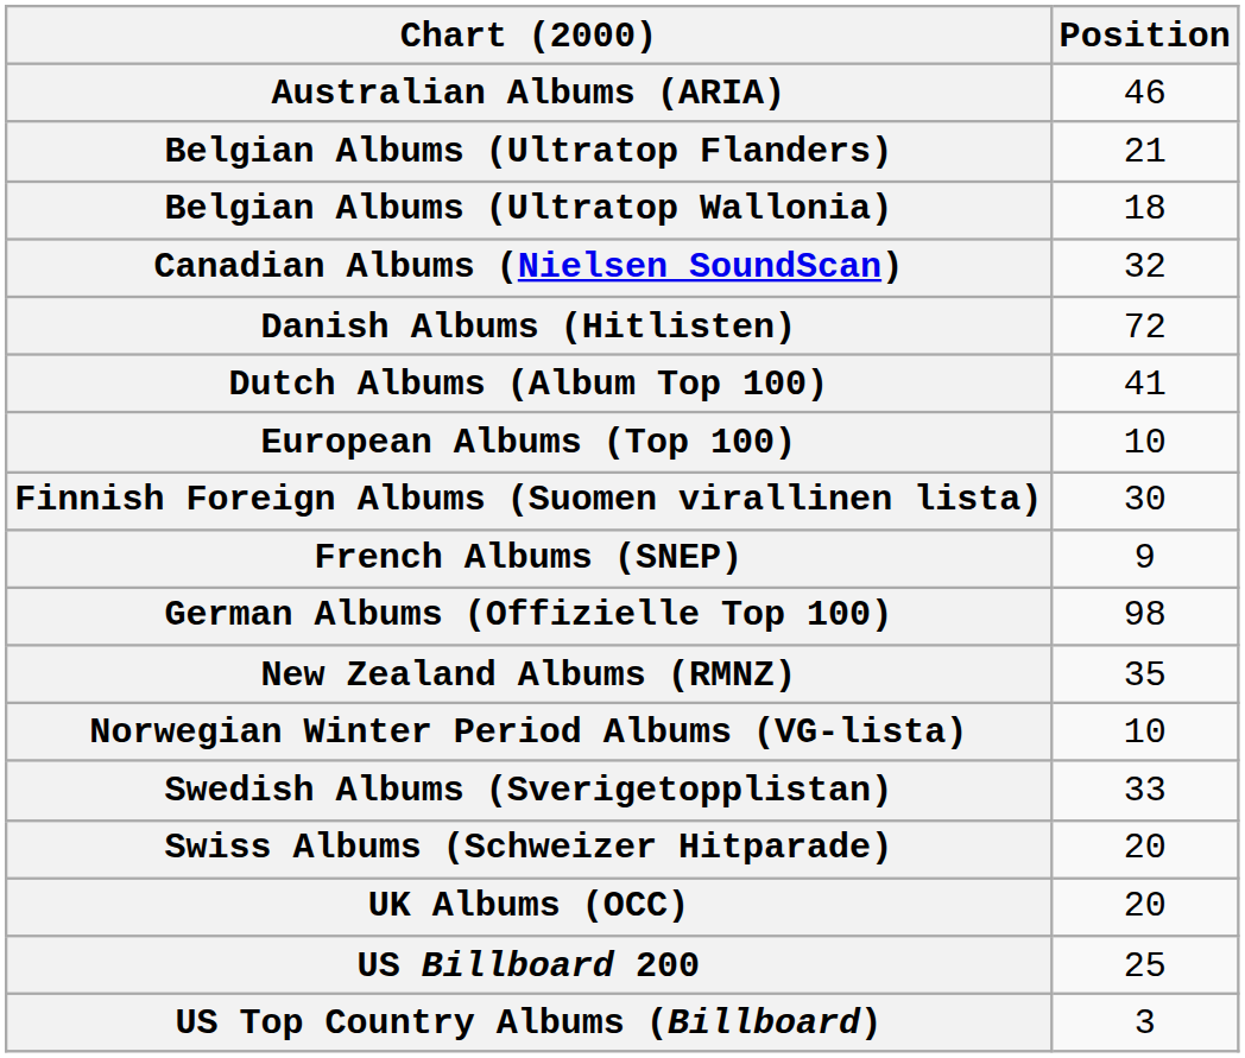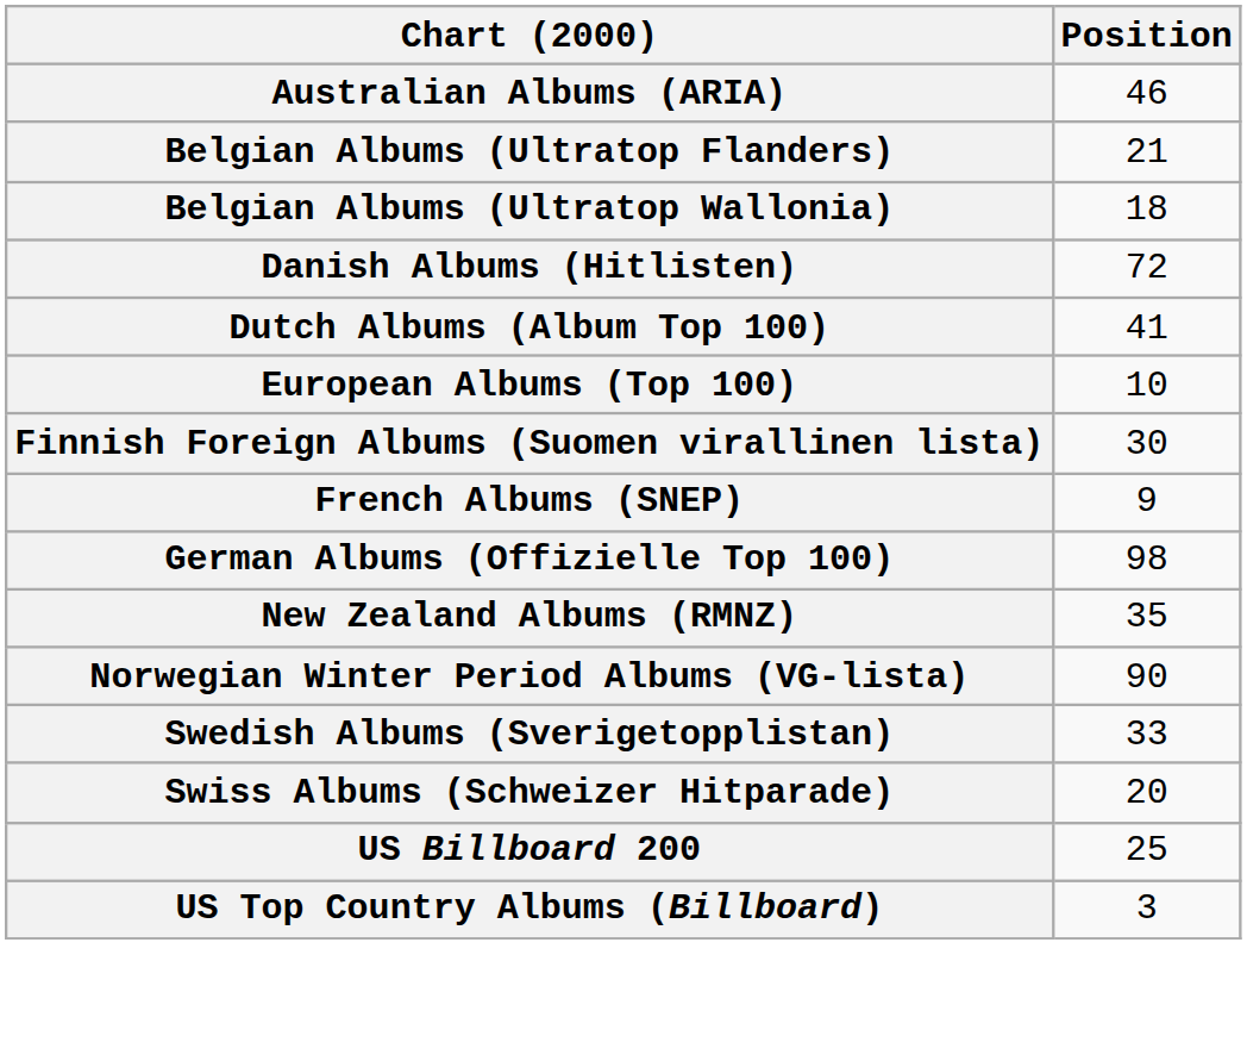- row: Canadian Albums (Nielsen SoundScan) | 32
Norwegian Winter Period Albums (VG-lista) | Position: 10 -> 90
- row: UK Albums (OCC) | 20
